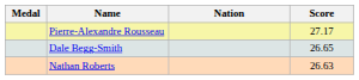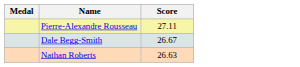- column: Nation
Pierre-Alexandre Rousseau | Score: 27.17 -> 27.11
Dale Begg-Smith | Score: 26.65 -> 26.67
